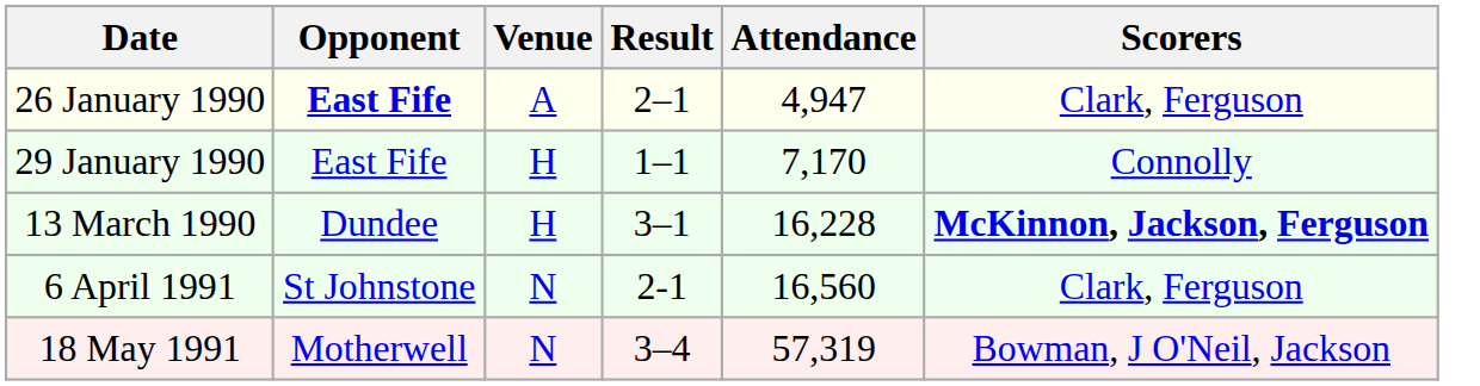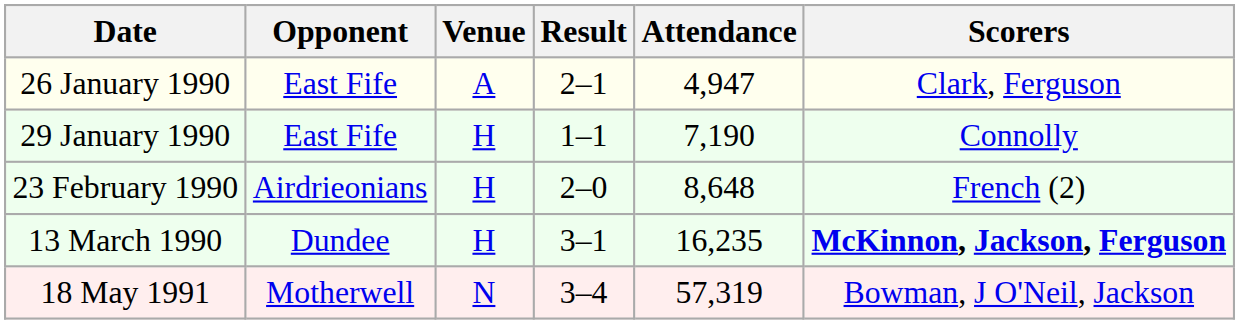26 January 1990 | Opponent: bold -> normal
29 January 1990 | Attendance: 7,170 -> 7,190
+ row: 23 February 1990 | Airdrieonians | H | 2–0 | 8,648 | French (2)
13 March 1990 | Attendance: 16,228 -> 16,235
- row: 6 April 1991 | St Johnstone | N | 2-1 | 16,560 | Clark, Ferguson
